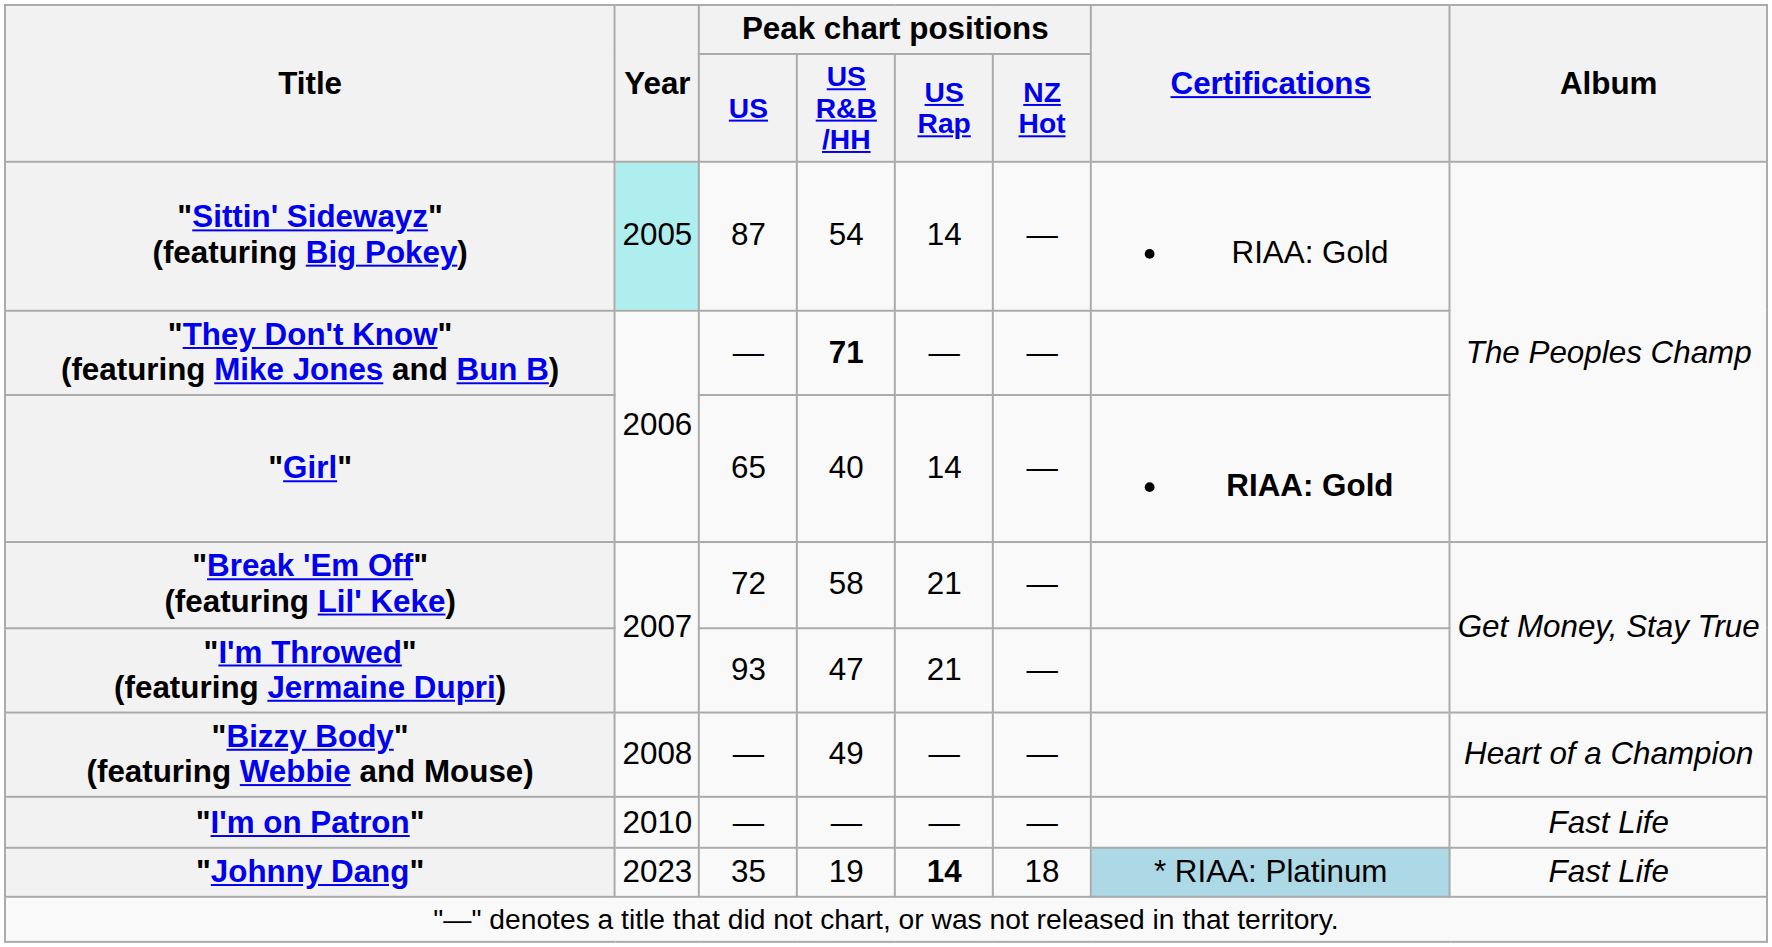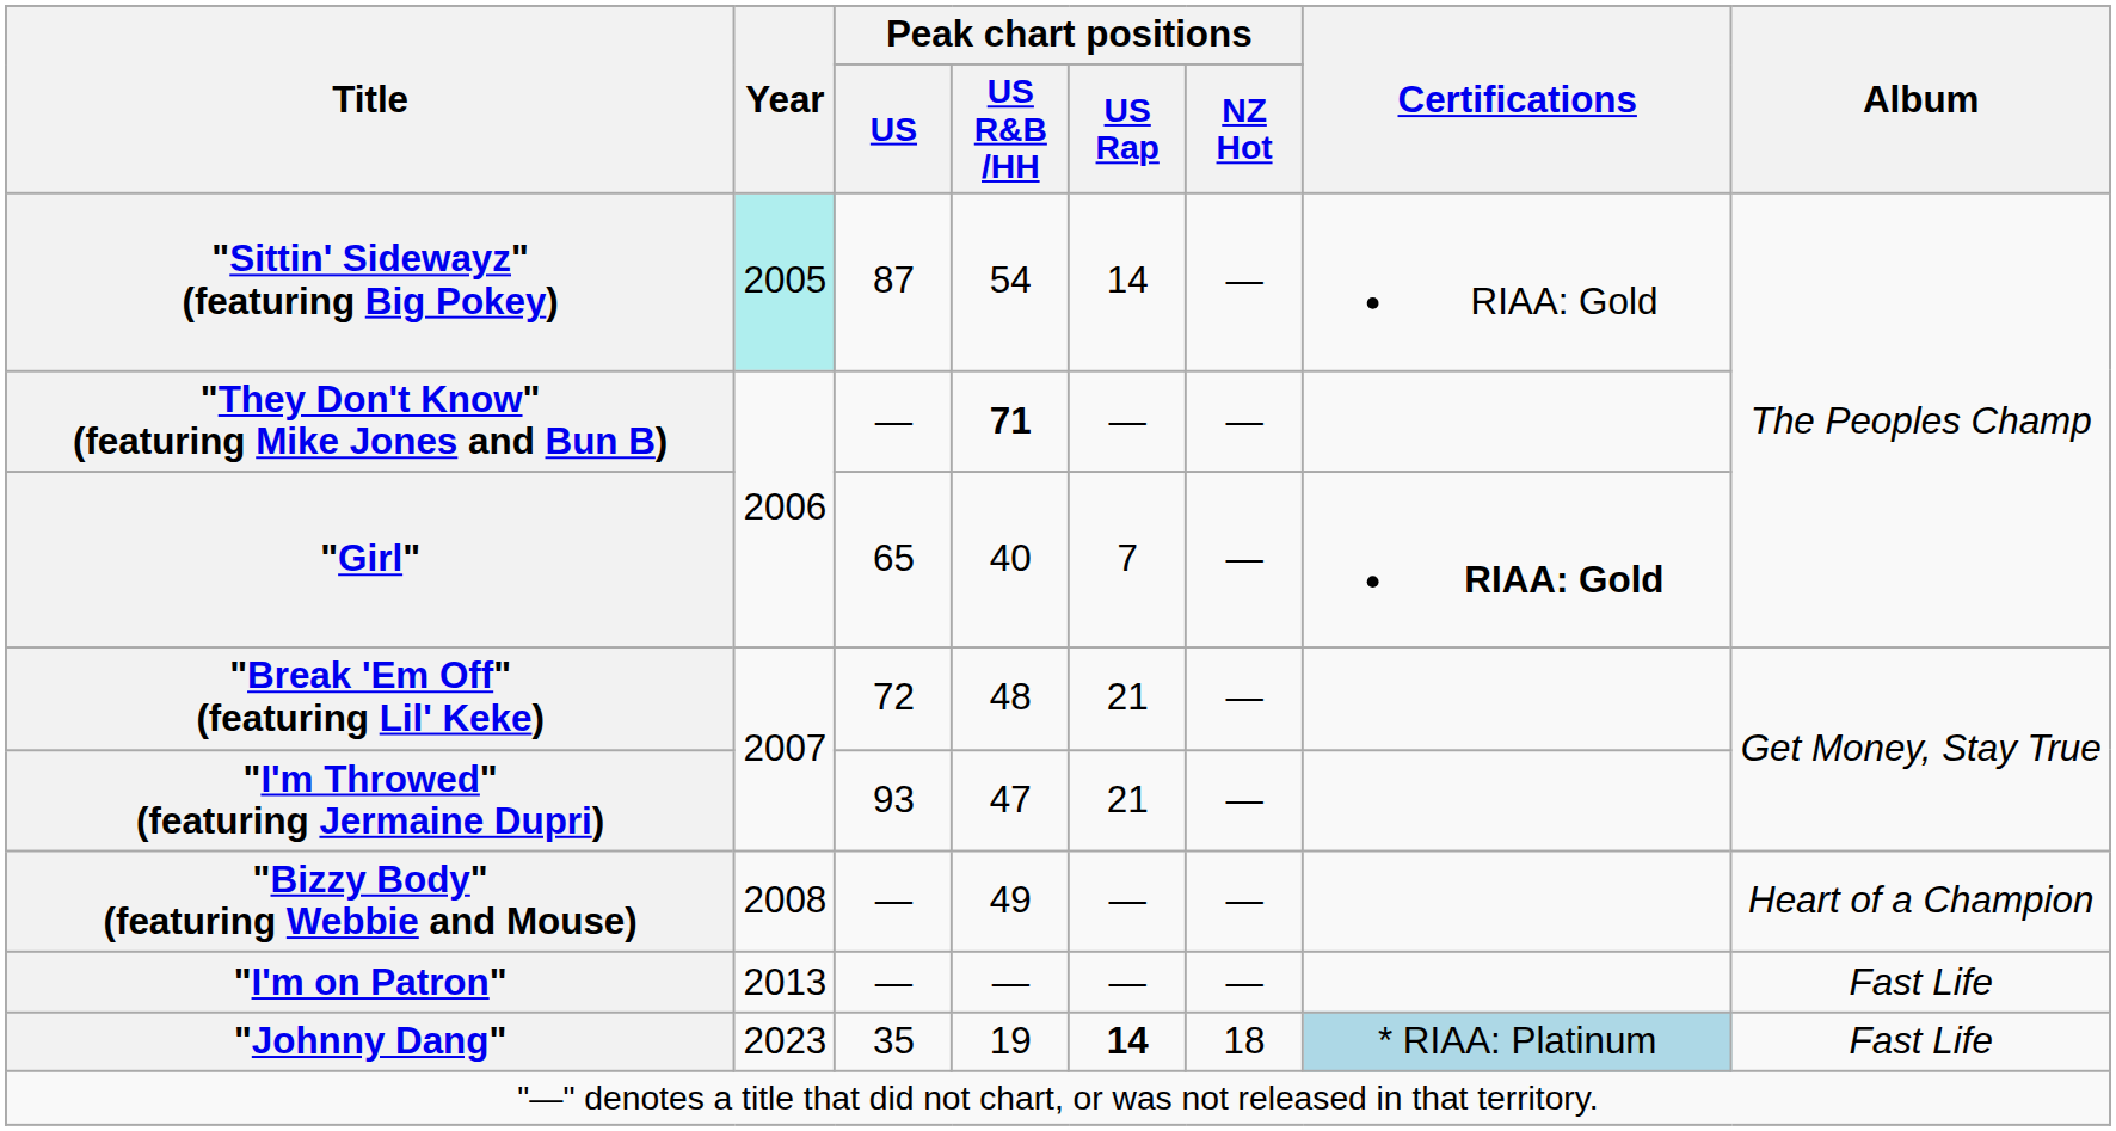"Girl" | Peak chart positions / US Rap: 14 -> 7
"Break 'Em Off" (featuring Lil' Keke) | Peak chart positions / US R&B /HH: 58 -> 48
"I'm on Patron" | Year: 2010 -> 2013
